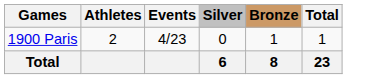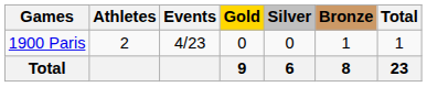+ column: Gold | 0 | 9
